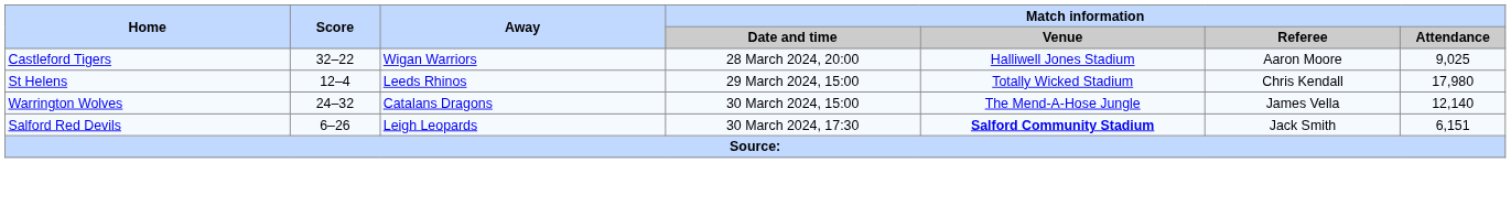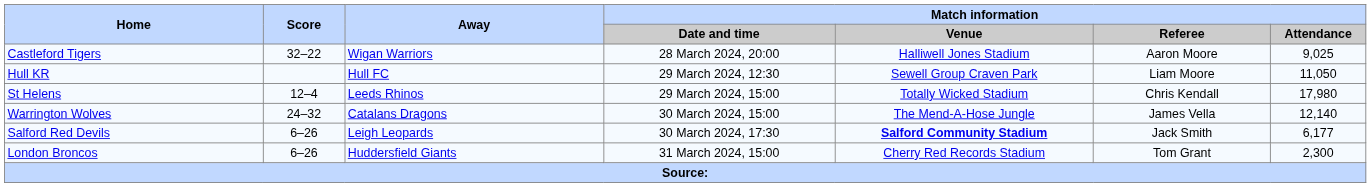+ row: Hull KR | Hull FC | 29 March 2024, 12:30 | Sewell Group Craven Park | Liam Moore | 11,050
Salford Red Devils | Match information / Attendance: 6,151 -> 6,177
+ row: London Broncos | 6–26 | Huddersfield Giants | 31 March 2024, 15:00 | Cherry Red Records Stadium | Tom Grant | 2,300
